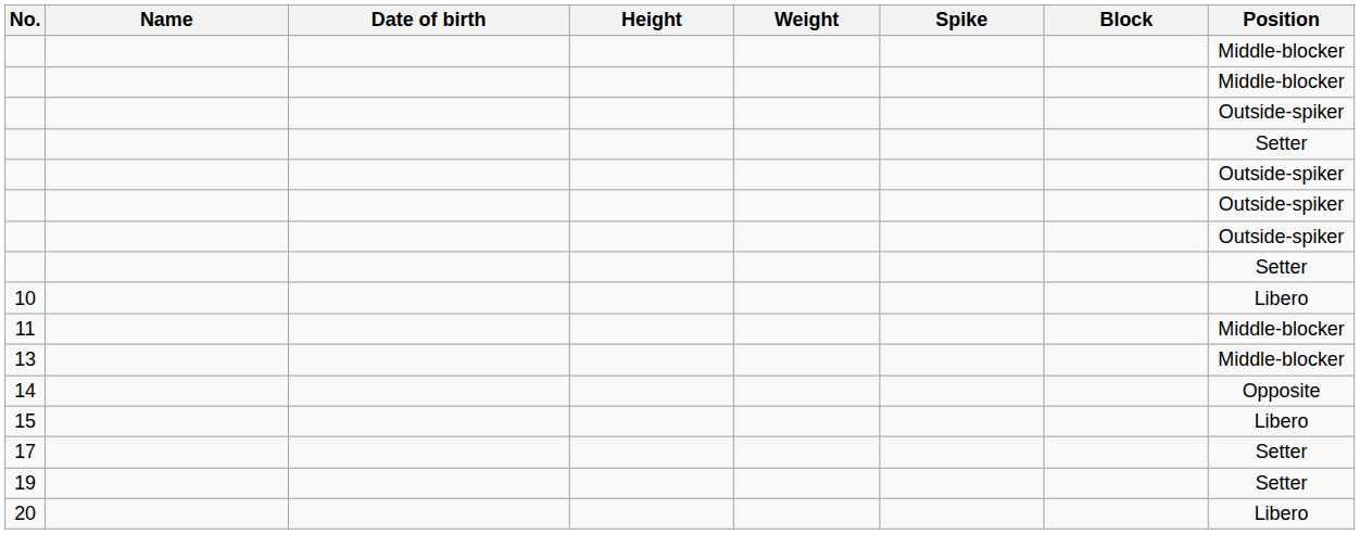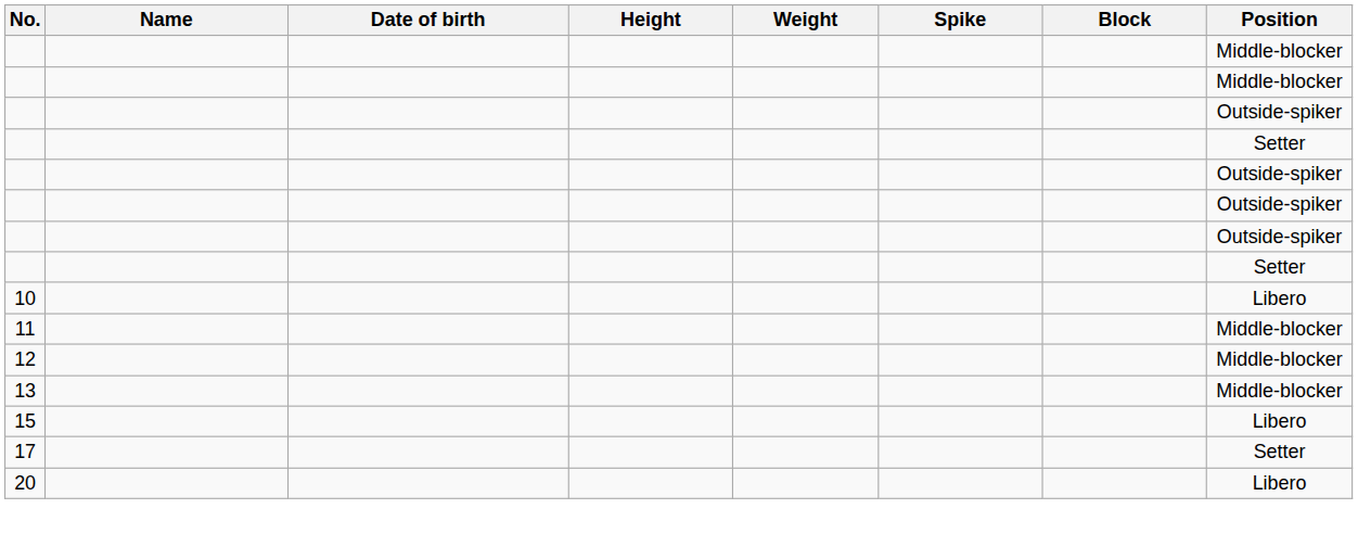+ row: 12 | Middle-blocker
- row: 14 | Opposite
- row: 19 | Setter
